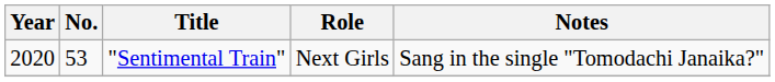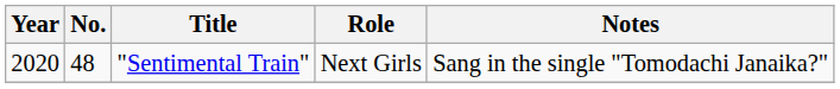"Sentimental Train" | No.: 53 -> 48
